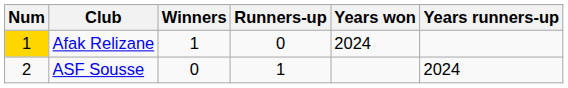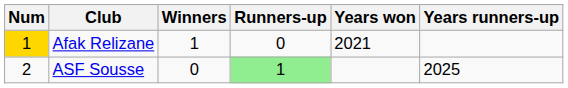Afak Relizane | Years won: 2024 -> 2021
ASF Sousse | Runners-up: no background -> lightgreen background
ASF Sousse | Years runners-up: 2024 -> 2025
